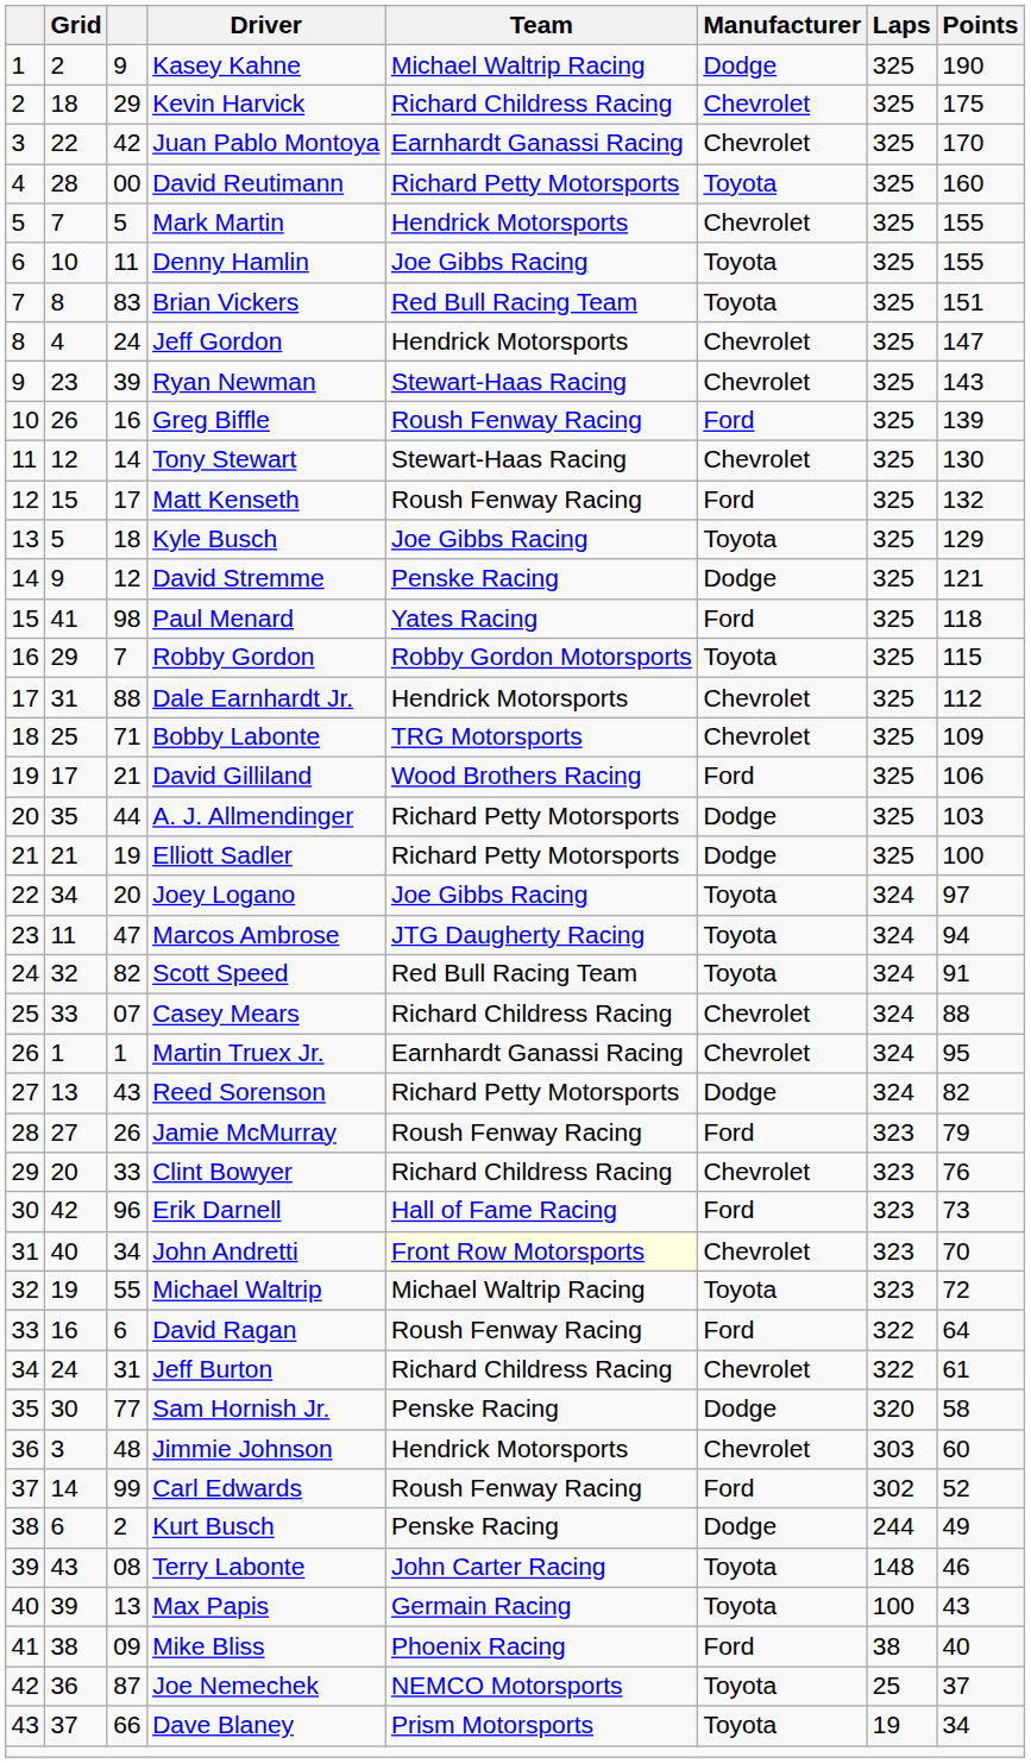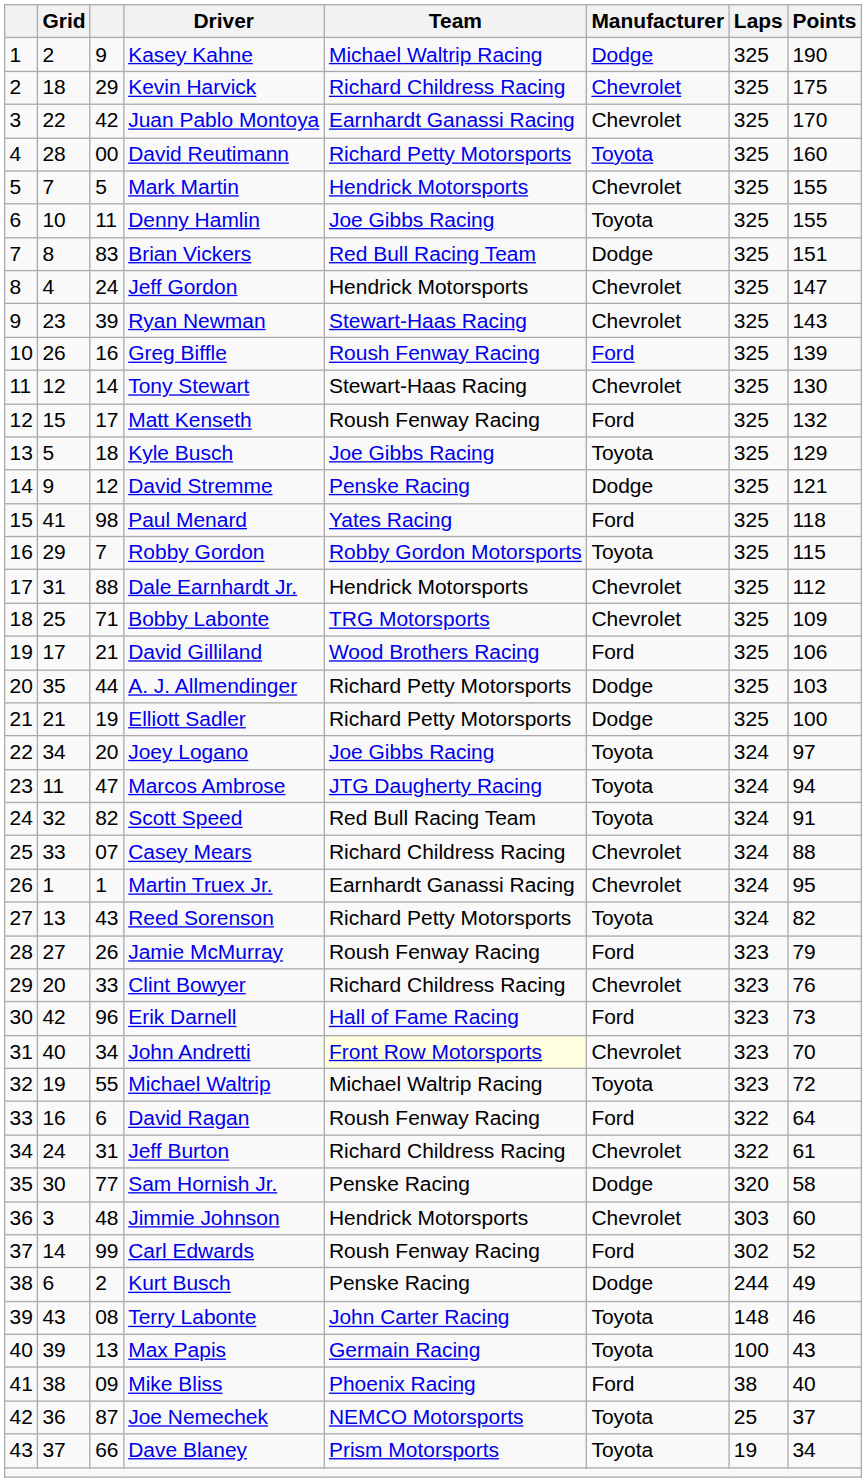Brian Vickers | Manufacturer: Toyota -> Dodge
Reed Sorenson | Manufacturer: Dodge -> Toyota
